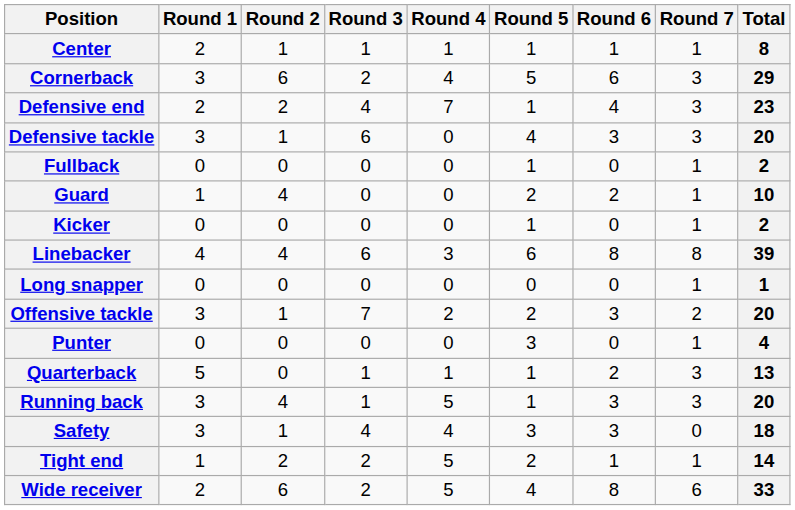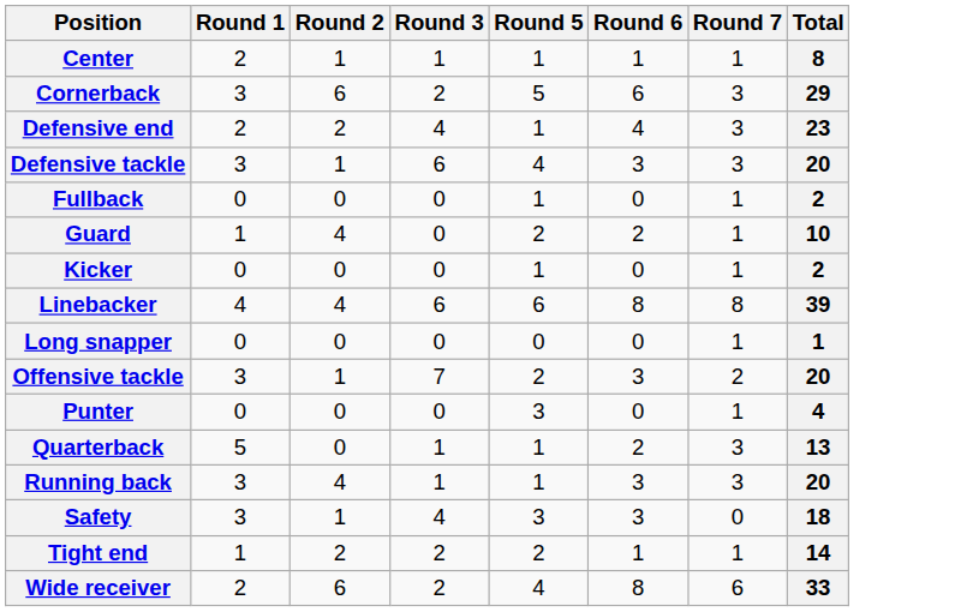- column: Round 4 | 1 | 4 | 7 | 0 | 0 | 0 | 0 | 3 | 0 | 2 | 0 | 1 | 5 | 4 | 5 | 5
